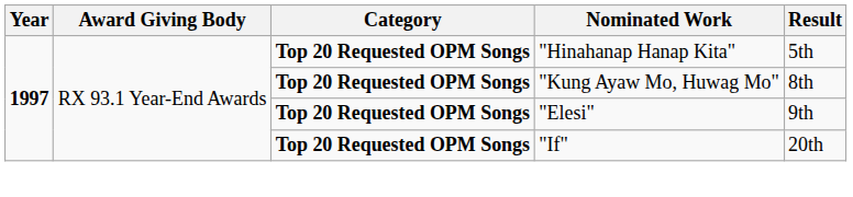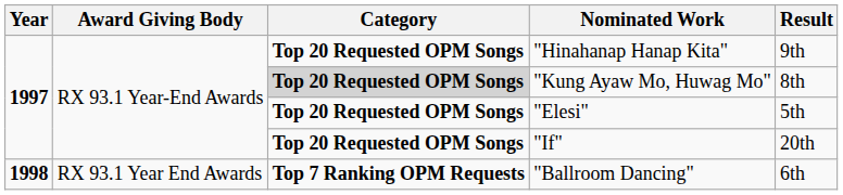"Hinahanap Hanap Kita" | Result: 5th -> 9th
"Kung Ayaw Mo, Huwag Mo" | Category: no background -> lightgrey background
"Elesi" | Result: 9th -> 5th
+ row: 1998 | RX 93.1 Year End Awards | Top 7 Ranking OPM Requests | "Ballroom Dancing" | 6th
